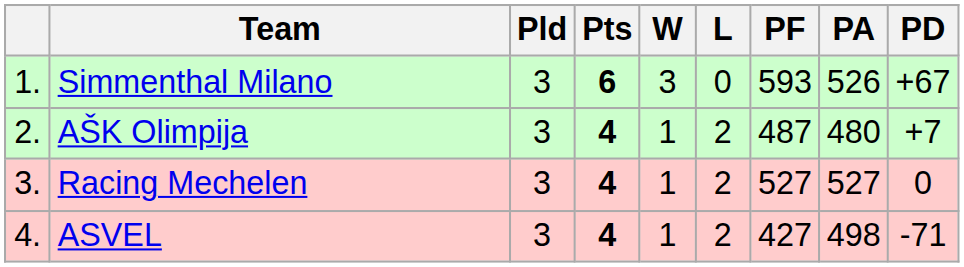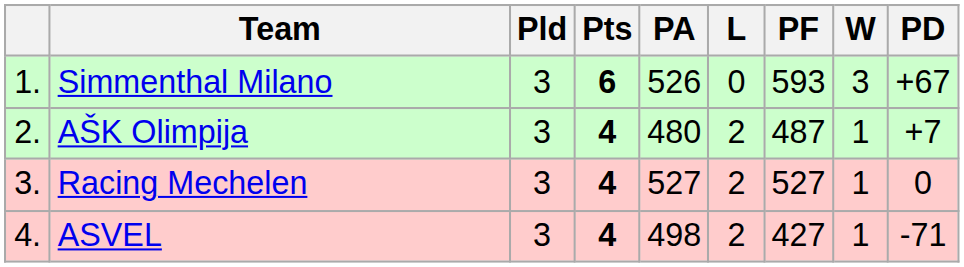columns swapped: W <-> PA
